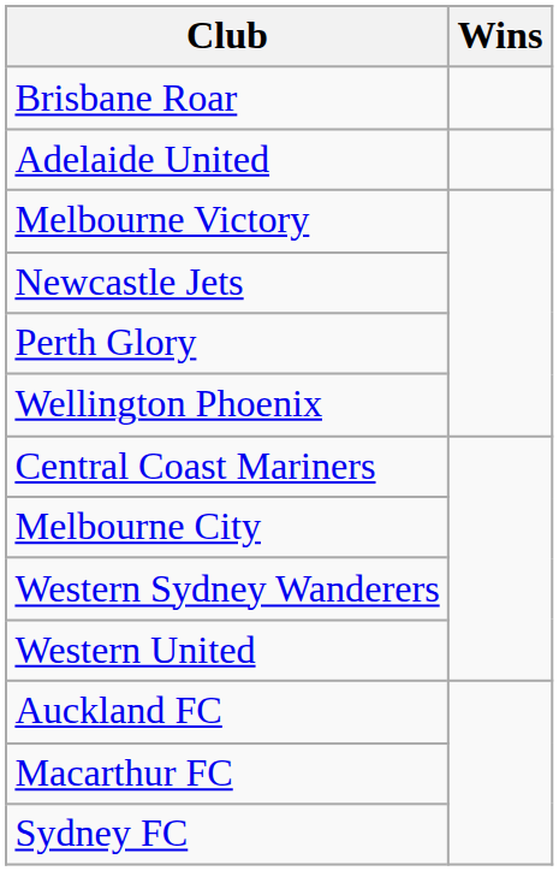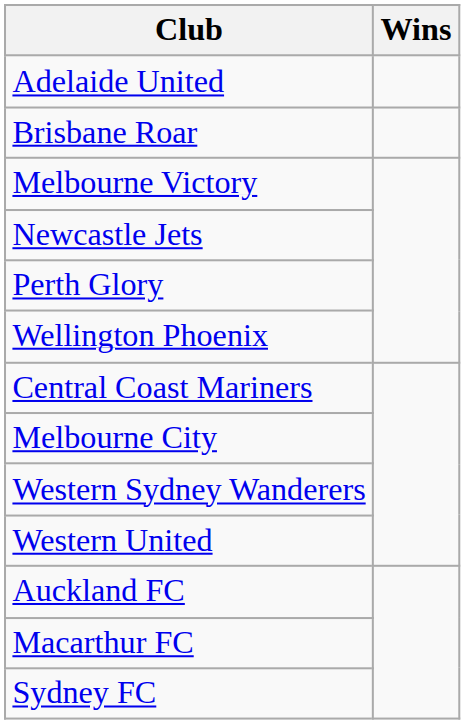rows swapped: Adelaide United <-> Brisbane Roar
